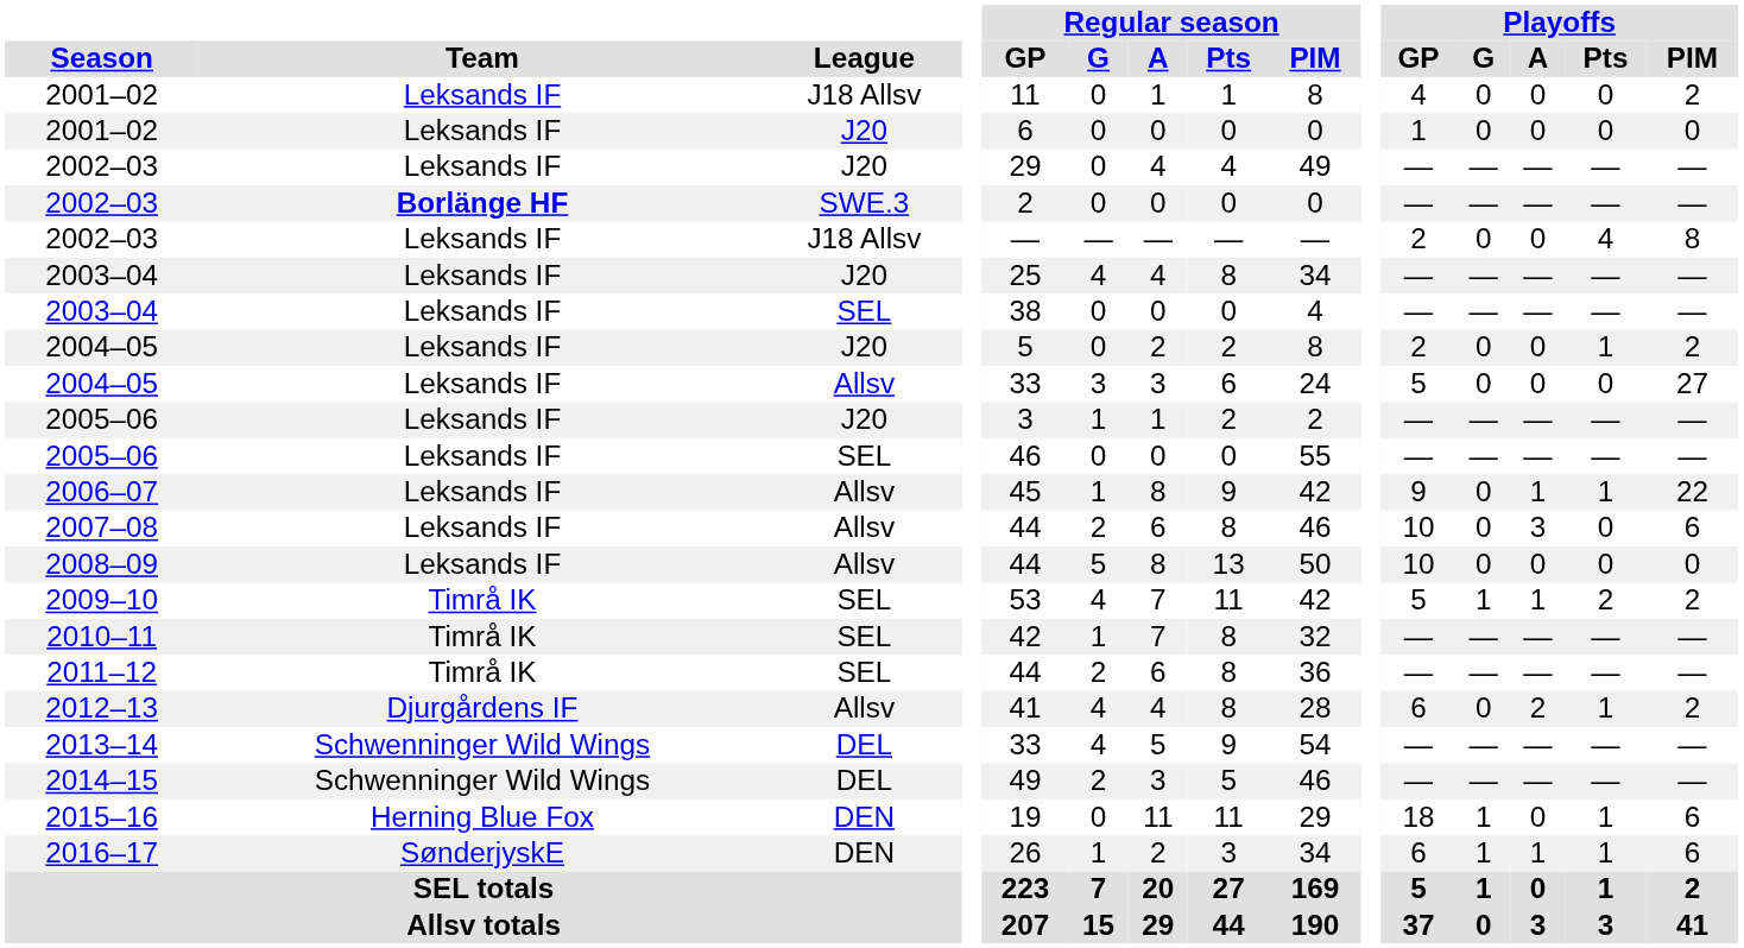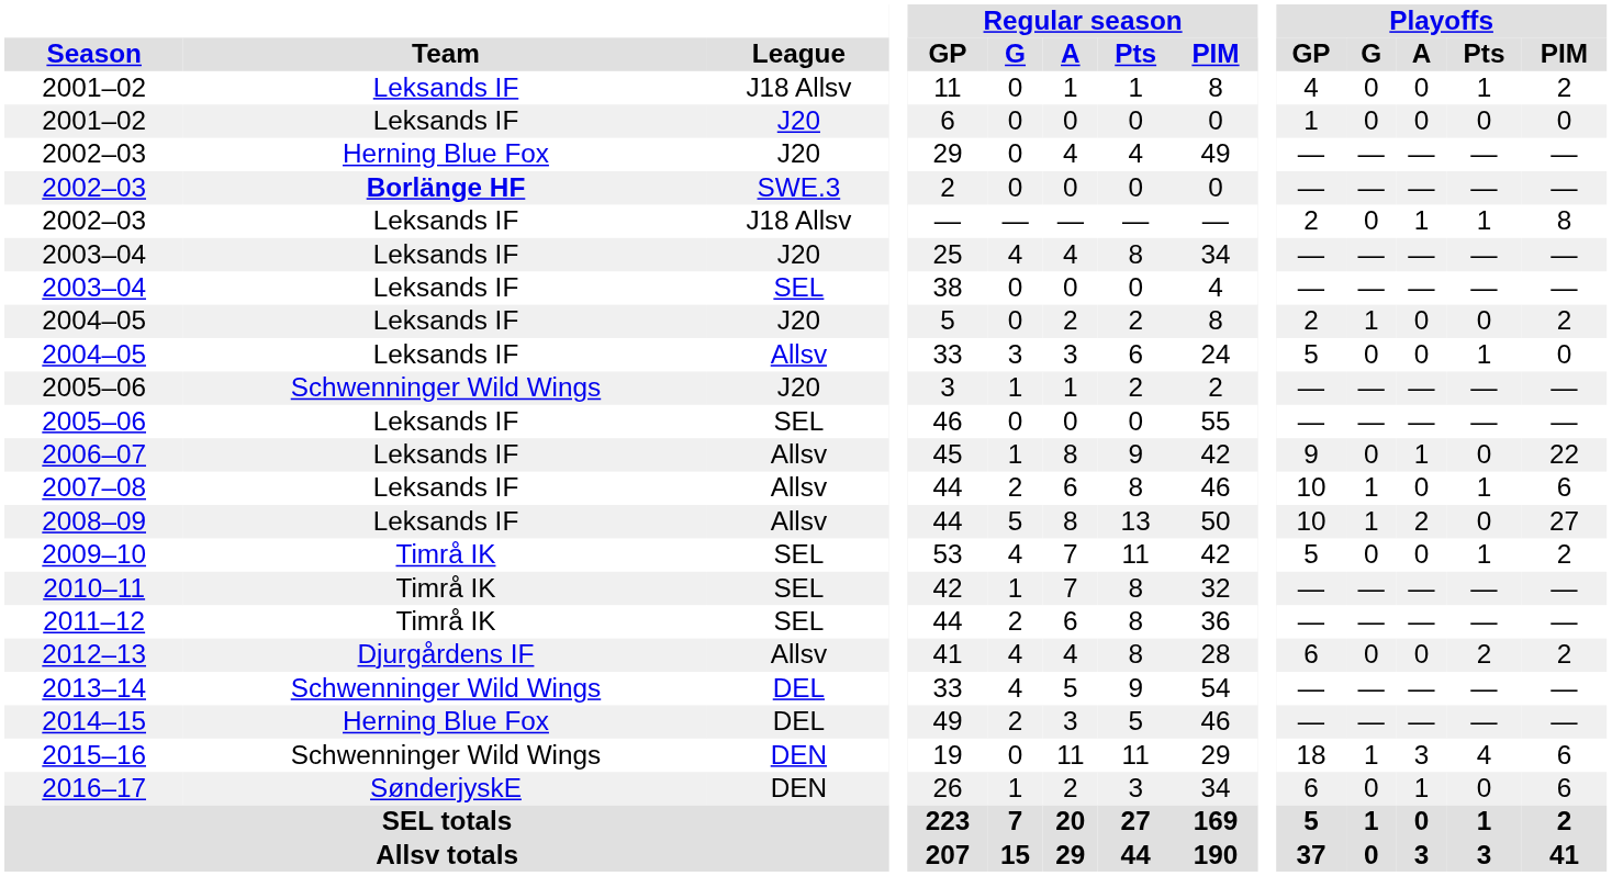2001–02 / J18 Allsv | Playoffs / Pts: 0 -> 1
2002–03 / J20 | Team: Leksands IF -> Herning Blue Fox
2002–03 / J18 Allsv | Playoffs / A: 0 -> 1
2002–03 / J18 Allsv | Playoffs / Pts: 4 -> 1
2004–05 / J20 | Playoffs / G: 0 -> 1
2004–05 / J20 | Playoffs / Pts: 1 -> 0
2004–05 / Allsv | Playoffs / Pts: 0 -> 1
2004–05 / Allsv | Playoffs / PIM: 27 -> 0
2005–06 / J20 | Team: Leksands IF -> Schwenninger Wild Wings
2006–07 | Playoffs / Pts: 1 -> 0
2007–08 | Playoffs / G: 0 -> 1
2007–08 | Playoffs / A: 3 -> 0
2007–08 | Playoffs / Pts: 0 -> 1
2008–09 | Playoffs / G: 0 -> 1
2008–09 | Playoffs / A: 0 -> 2
2008–09 | Playoffs / PIM: 0 -> 27
2009–10 | Playoffs / G: 1 -> 0
2009–10 | Playoffs / A: 1 -> 0
2009–10 | Playoffs / Pts: 2 -> 1
2012–13 | Playoffs / A: 2 -> 0
2012–13 | Playoffs / Pts: 1 -> 2
2014–15 | Team: Schwenninger Wild Wings -> Herning Blue Fox
2015–16 | Team: Herning Blue Fox -> Schwenninger Wild Wings
2015–16 | Playoffs / A: 0 -> 3
2015–16 | Playoffs / Pts: 1 -> 4
2016–17 | Playoffs / G: 1 -> 0
2016–17 | Playoffs / Pts: 1 -> 0
